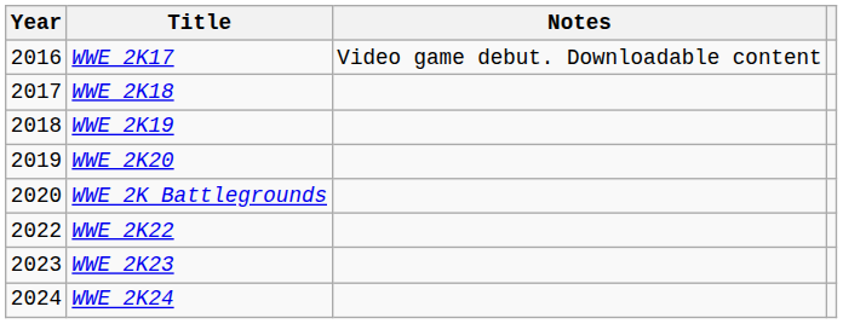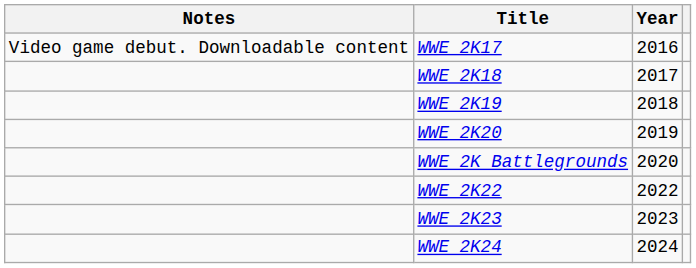columns swapped: Year <-> Notes
